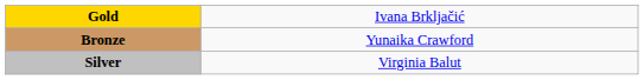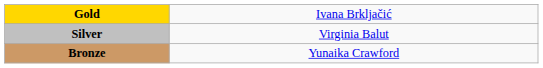rows swapped: Silver <-> Bronze
